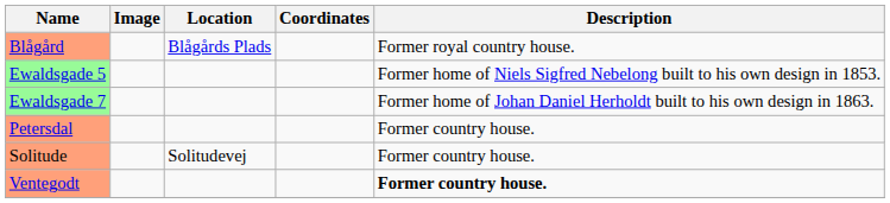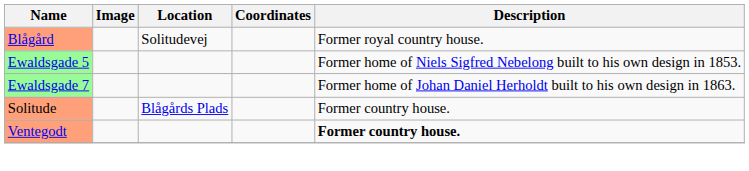Blågård | Location: Blågårds Plads -> Solitudevej
- row: Petersdal | Former country house.
Solitude | Location: Solitudevej -> Blågårds Plads
